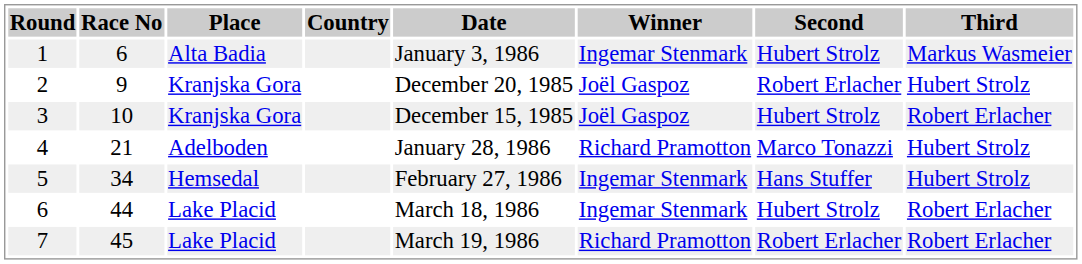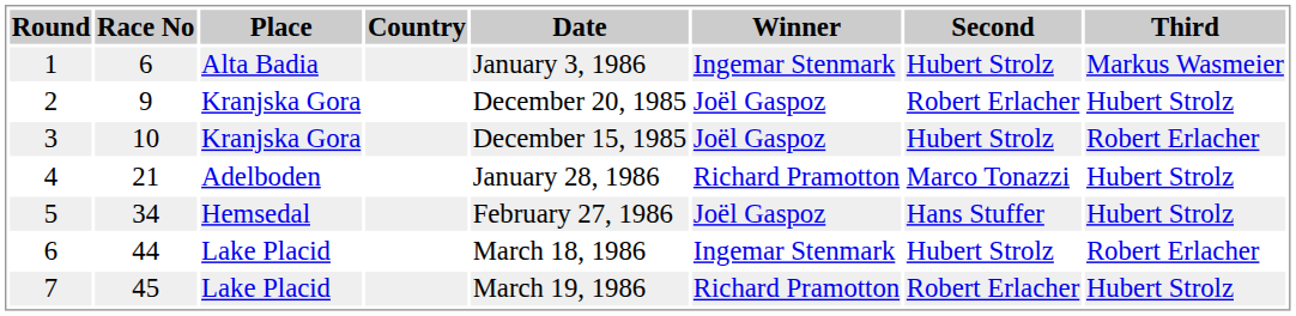5 | Winner: Ingemar Stenmark -> Joël Gaspoz
7 | Third: Robert Erlacher -> Hubert Strolz
